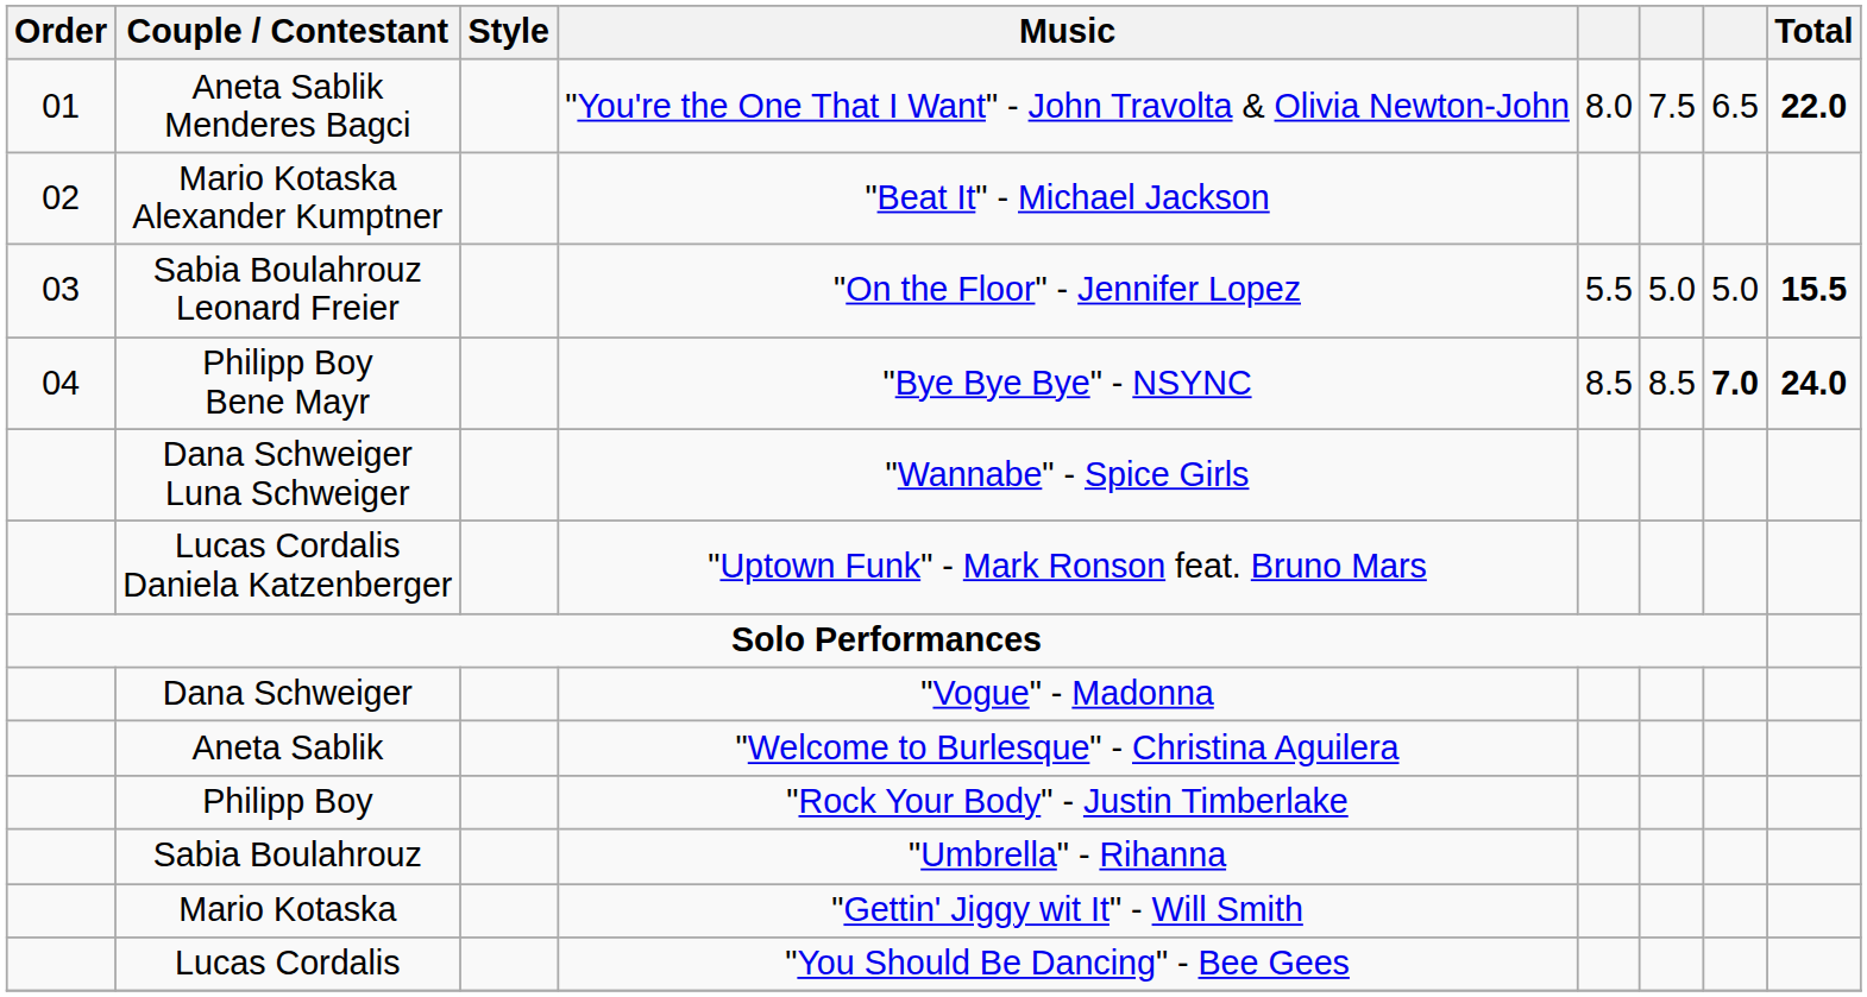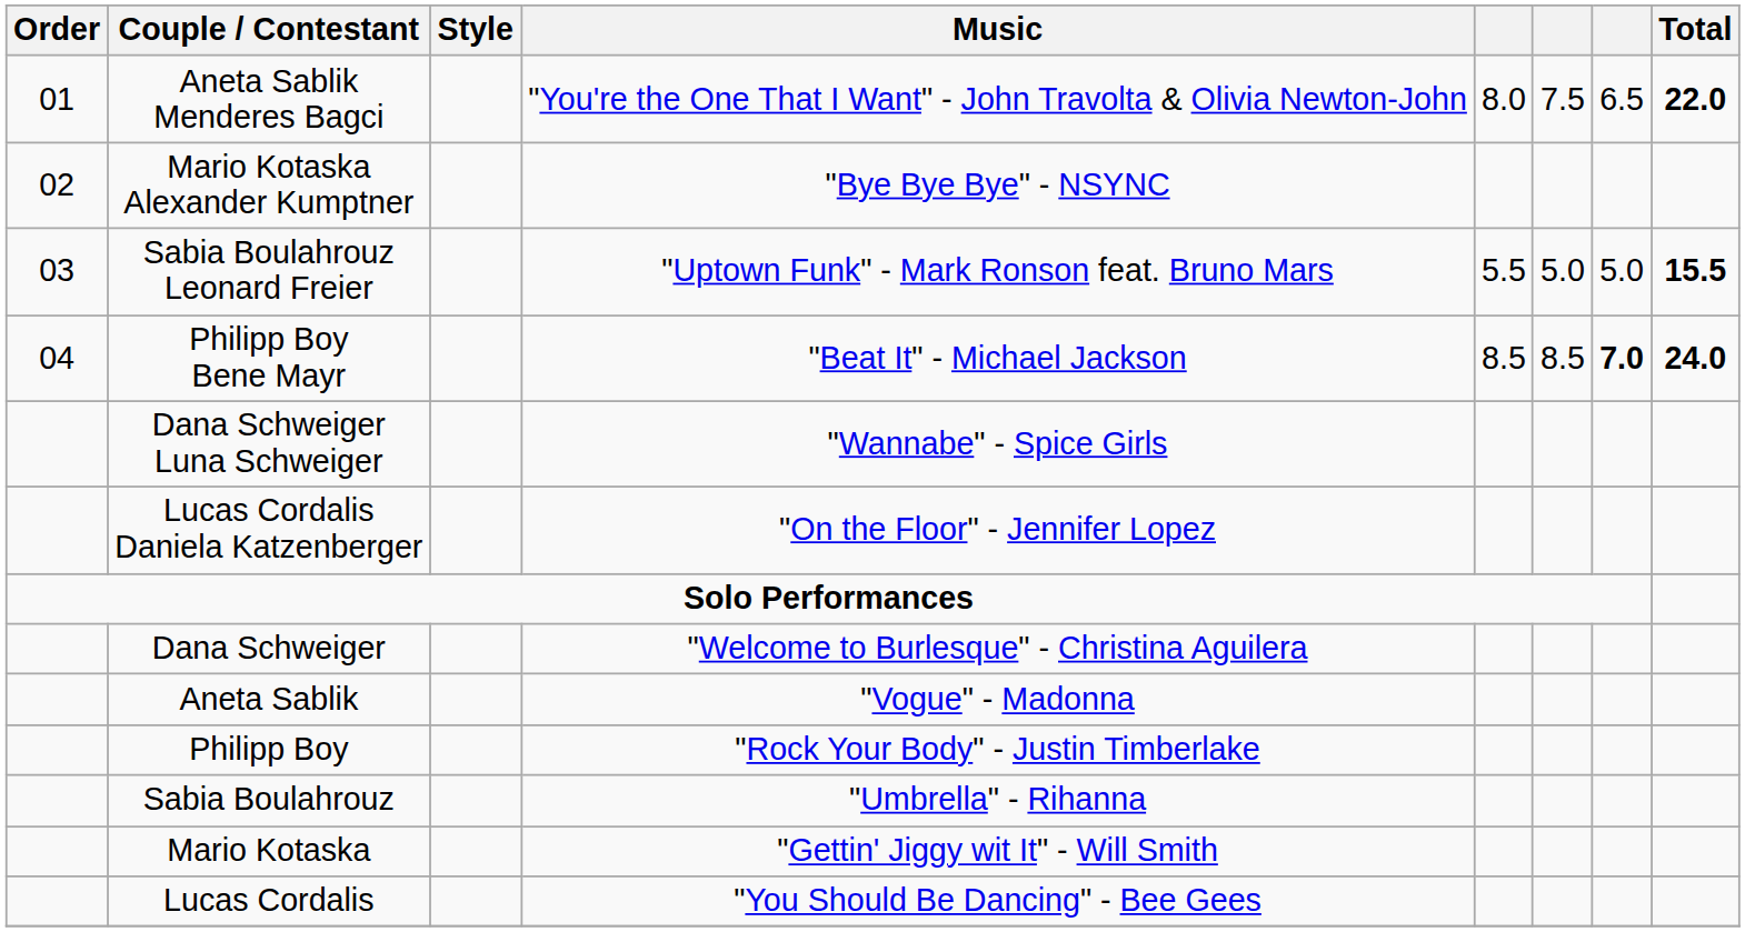Mario Kotaska Alexander Kumptner | Music: "Beat It" - Michael Jackson -> "Bye Bye Bye" - NSYNC
Sabia Boulahrouz Leonard Freier | Music: "On the Floor" - Jennifer Lopez -> "Uptown Funk" - Mark Ronson feat. Bruno Mars
Philipp Boy Bene Mayr | Music: "Bye Bye Bye" - NSYNC -> "Beat It" - Michael Jackson
Lucas Cordalis Daniela Katzenberger | Music: "Uptown Funk" - Mark Ronson feat. Bruno Mars -> "On the Floor" - Jennifer Lopez
Dana Schweiger | Music: "Vogue" - Madonna -> "Welcome to Burlesque" - Christina Aguilera
Aneta Sablik | Music: "Welcome to Burlesque" - Christina Aguilera -> "Vogue" - Madonna
